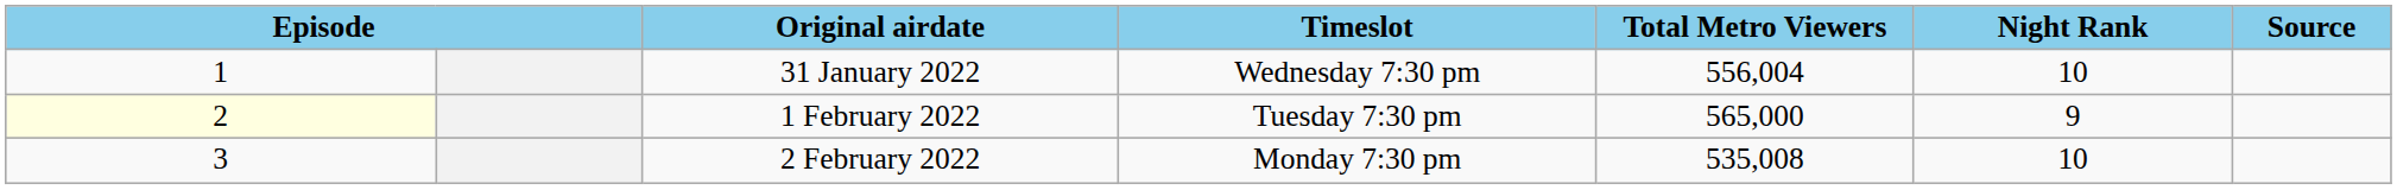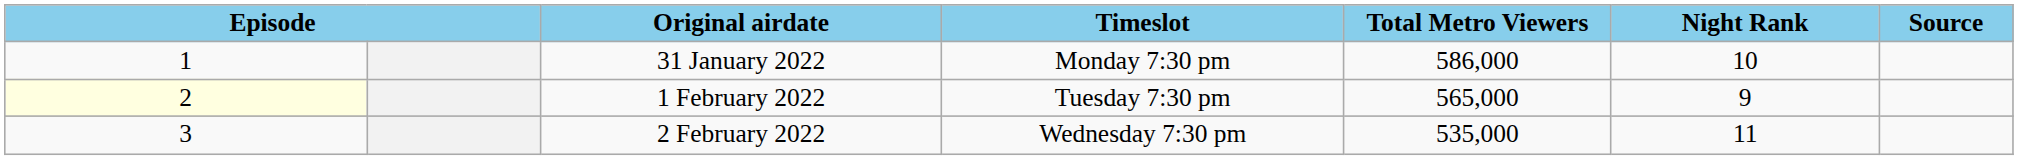31 January 2022 | Timeslot: Wednesday 7:30 pm -> Monday 7:30 pm
31 January 2022 | Total Metro Viewers: 556,004 -> 586,000
2 February 2022 | Timeslot: Monday 7:30 pm -> Wednesday 7:30 pm
2 February 2022 | Total Metro Viewers: 535,008 -> 535,000
2 February 2022 | Night Rank: 10 -> 11
